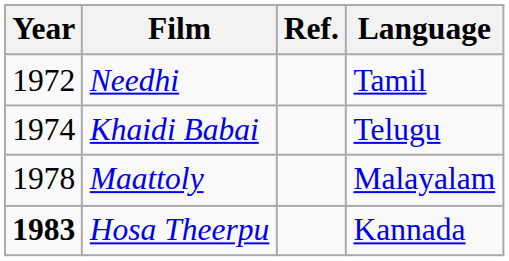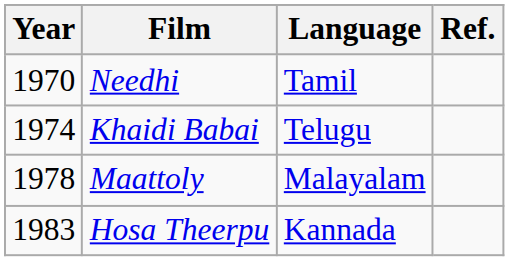columns swapped: Language <-> Ref.
Needhi | Year: 1972 -> 1970
Hosa Theerpu | Year: bold -> normal
